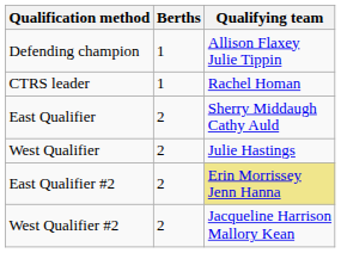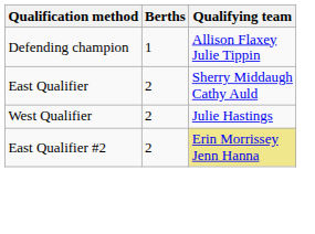- row: CTRS leader | 1 | Rachel Homan
- row: West Qualifier #2 | 2 | Jacqueline Harrison Mallory Kean
